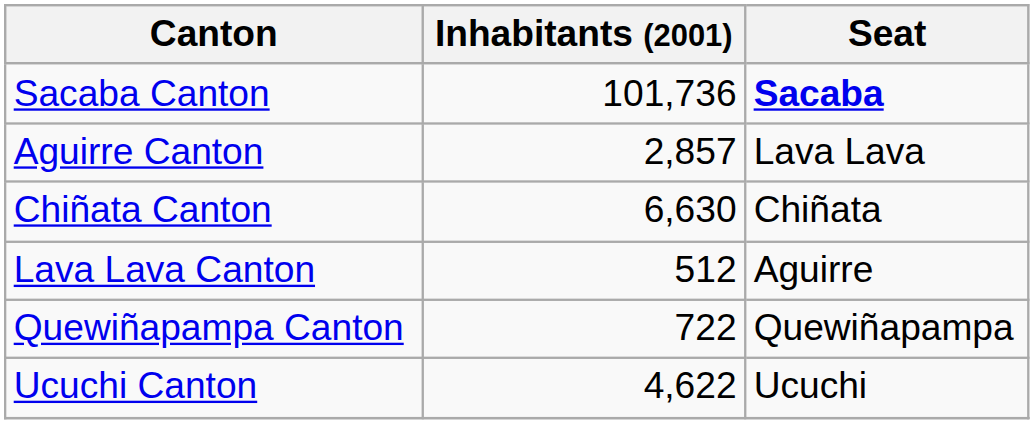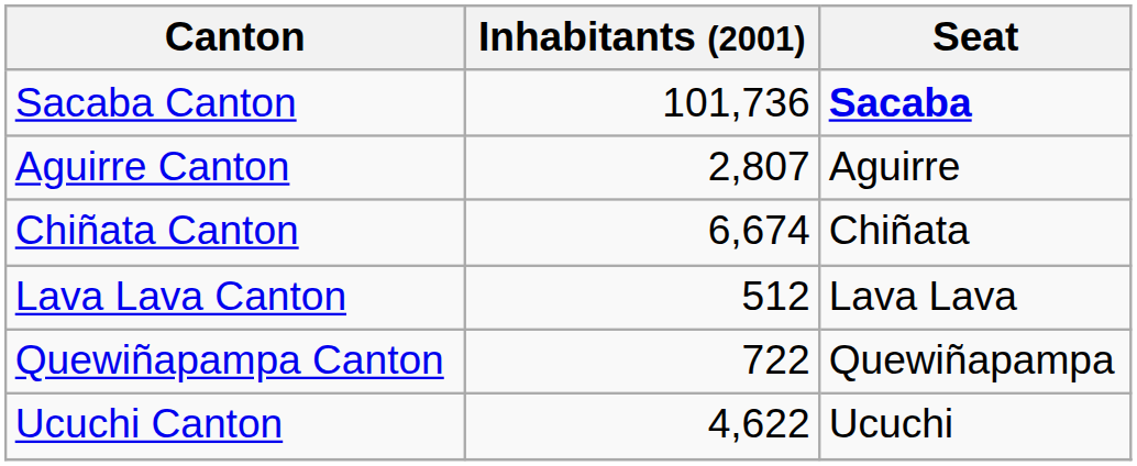Aguirre Canton | Inhabitants (2001): 2,857 -> 2,807
Aguirre Canton | Seat: Lava Lava -> Aguirre
Chiñata Canton | Inhabitants (2001): 6,630 -> 6,674
Lava Lava Canton | Seat: Aguirre -> Lava Lava
